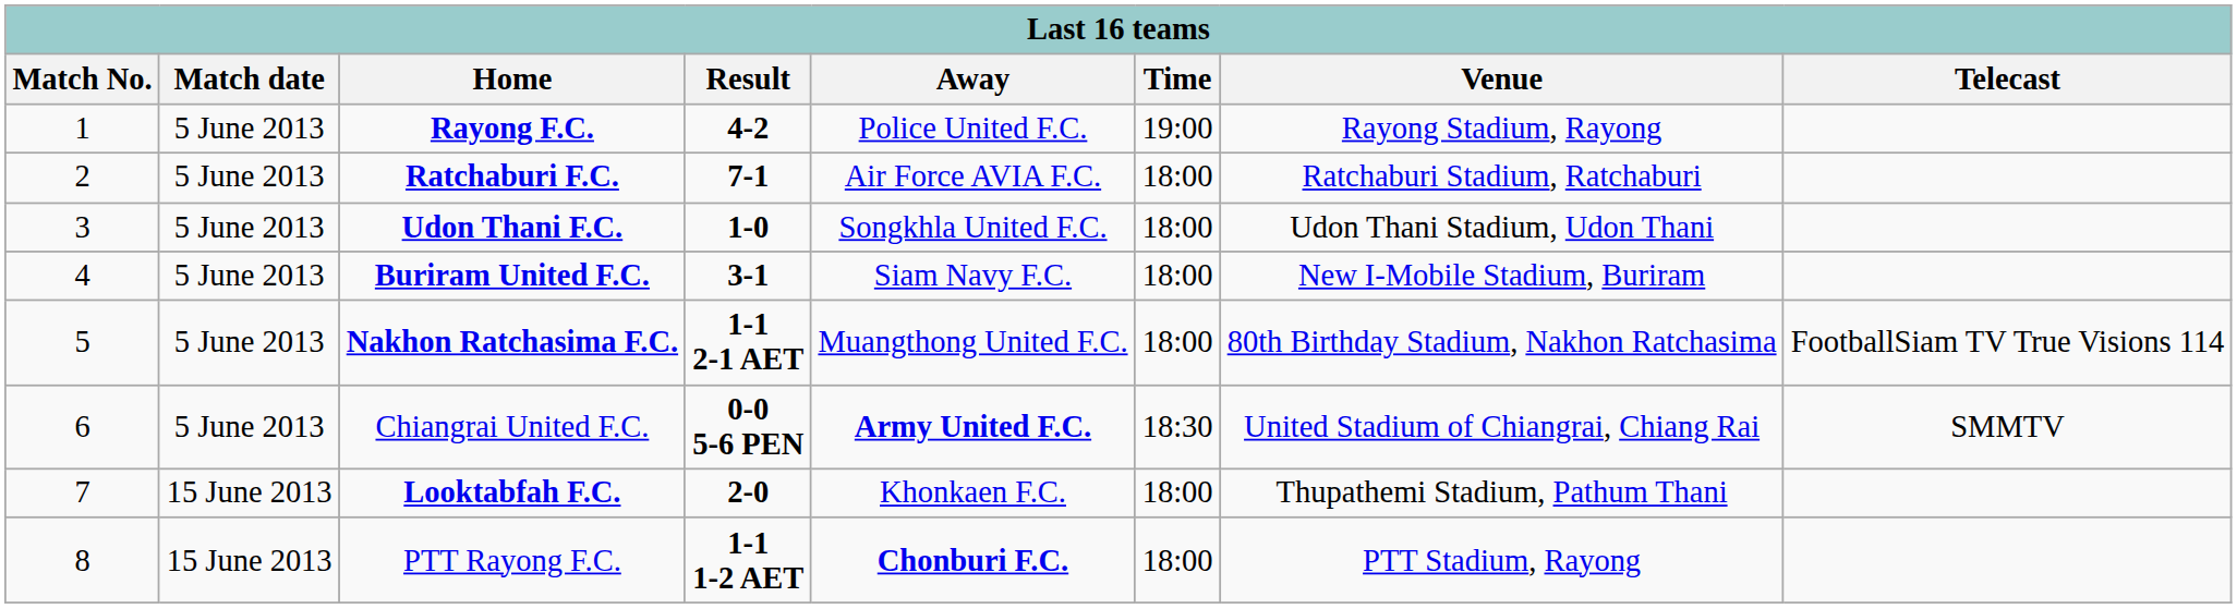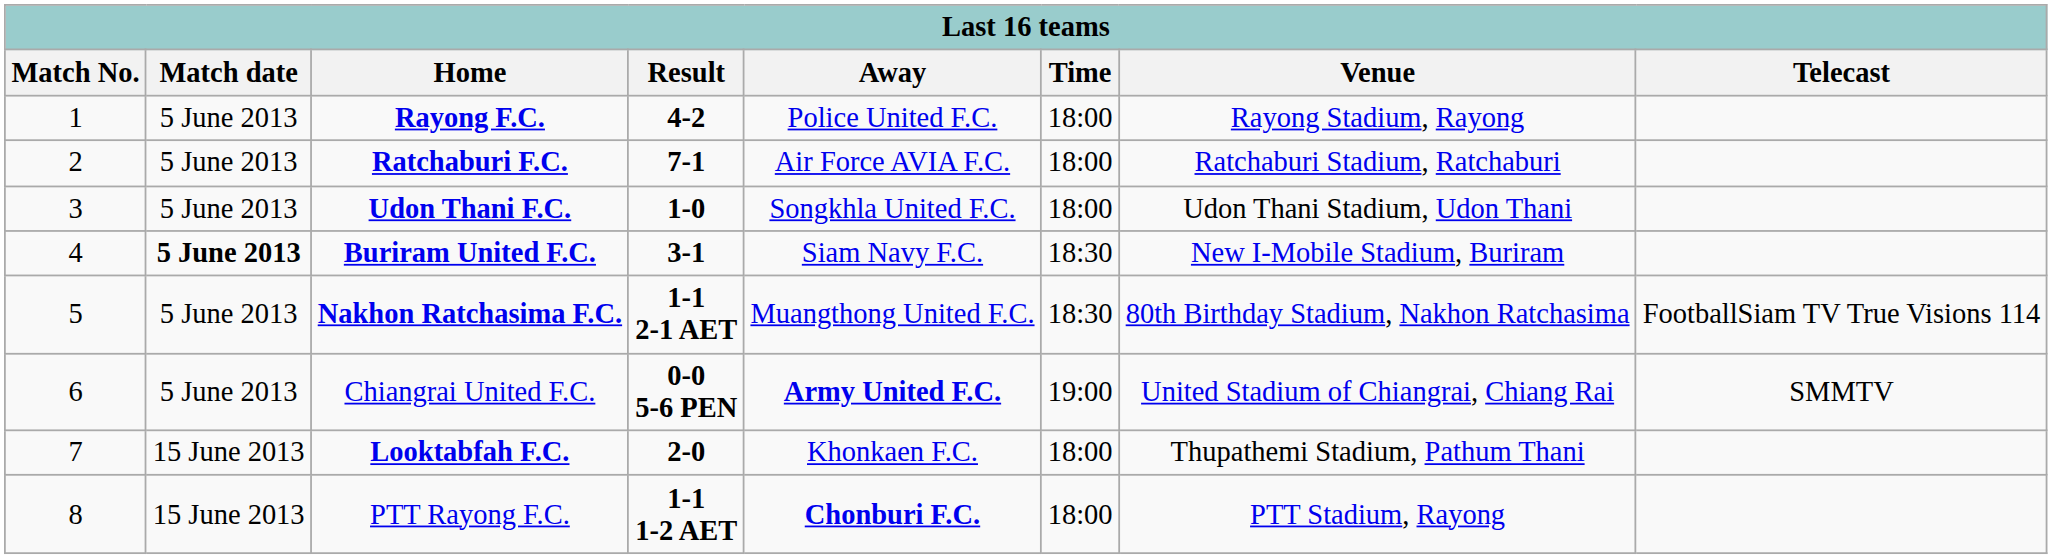Rayong F.C. | Time: 19:00 -> 18:00
Buriram United F.C. | Match date: normal -> bold
Buriram United F.C. | Time: 18:00 -> 18:30
Nakhon Ratchasima F.C. | Time: 18:00 -> 18:30
Chiangrai United F.C. | Time: 18:30 -> 19:00
